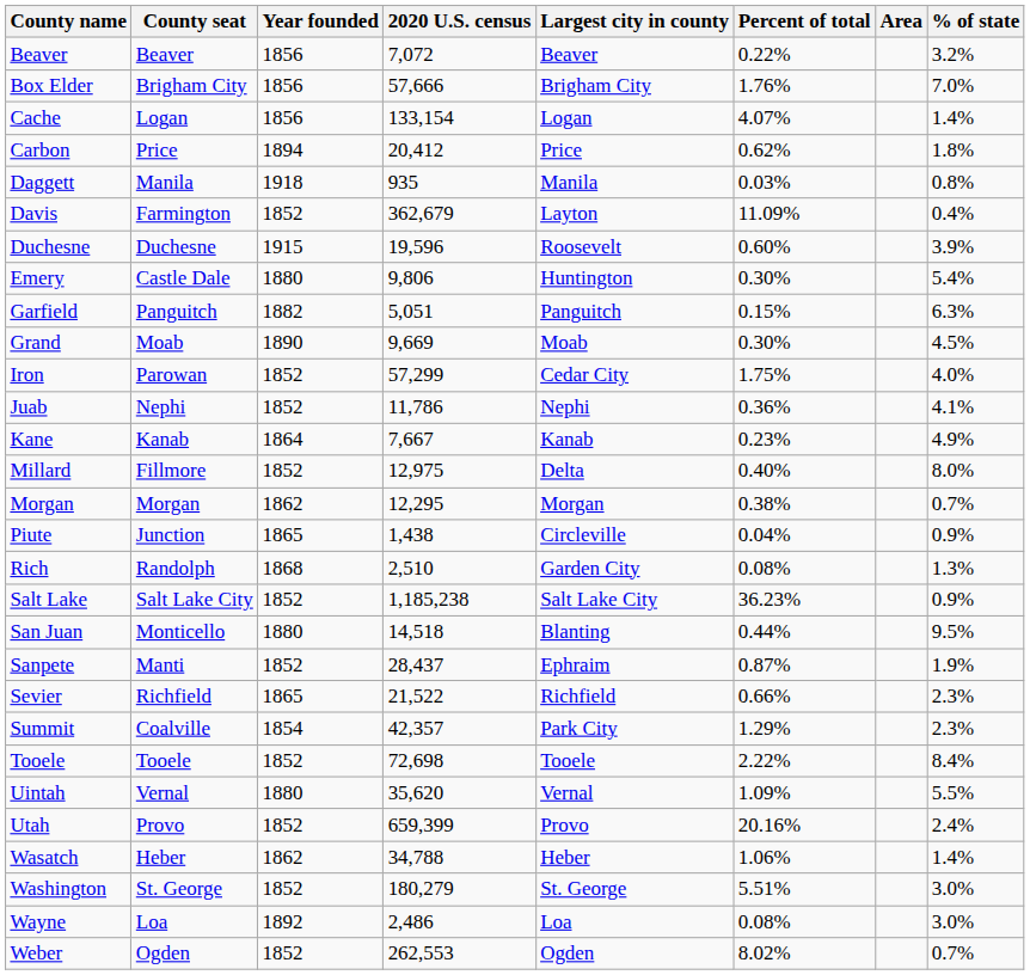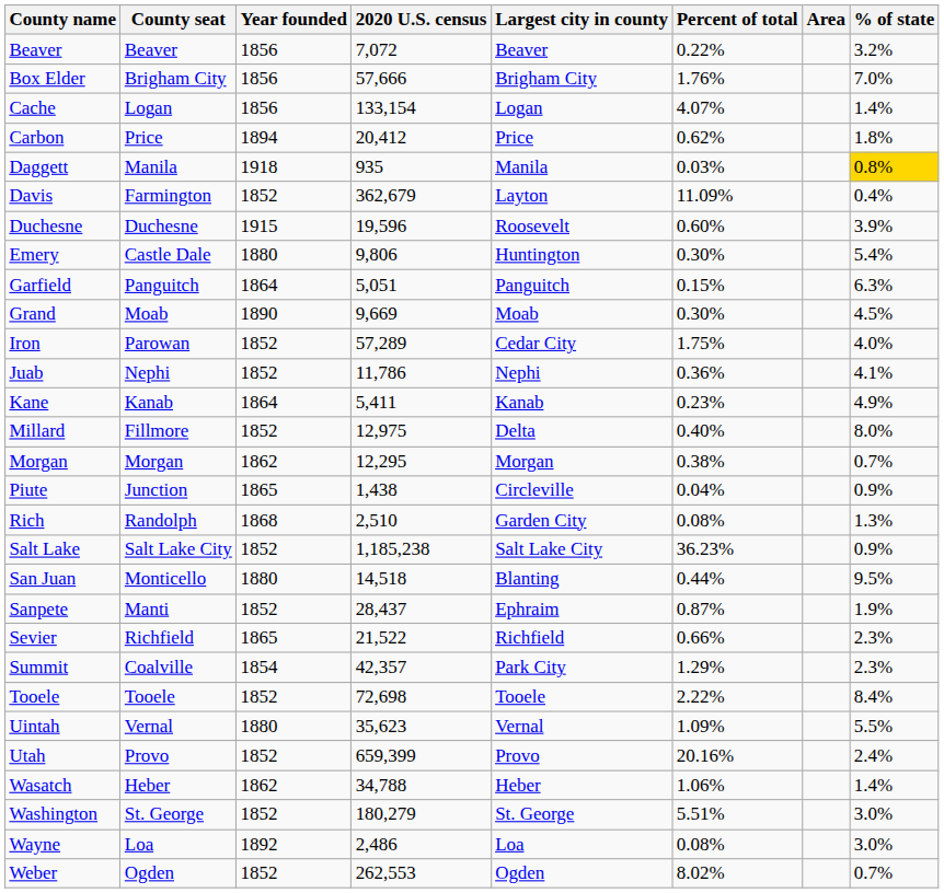Daggett | % of state: no background -> gold background
Garfield | Year founded: 1882 -> 1864
Iron | 2020 U.S. census: 57,299 -> 57,289
Kane | 2020 U.S. census: 7,667 -> 5,411
Uintah | 2020 U.S. census: 35,620 -> 35,623
